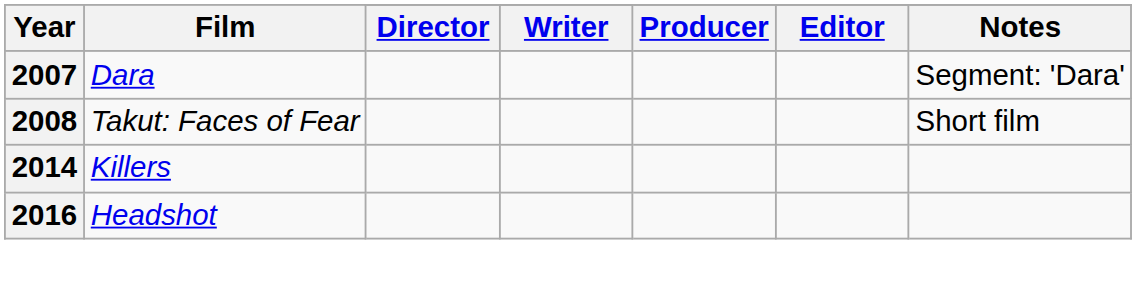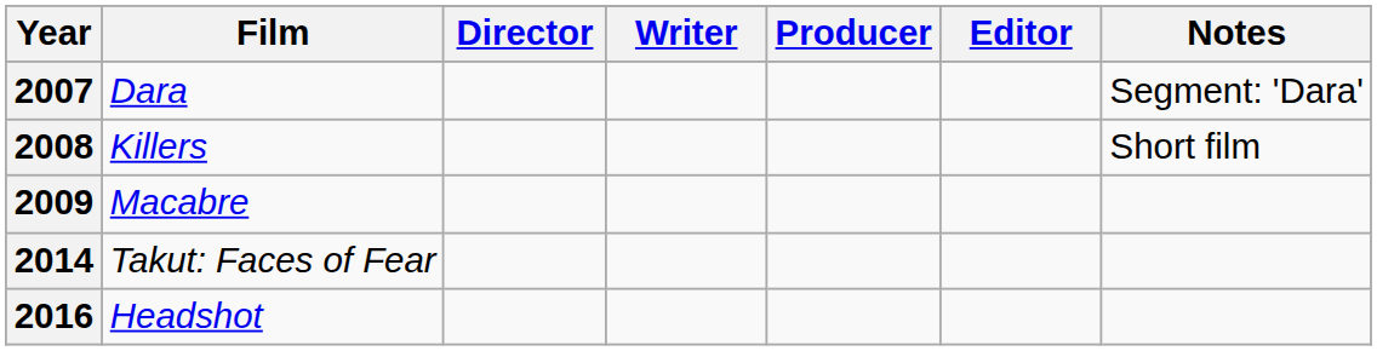2008 | Film: Takut: Faces of Fear -> Killers
+ row: 2009 | Macabre
2014 | Film: Killers -> Takut: Faces of Fear
